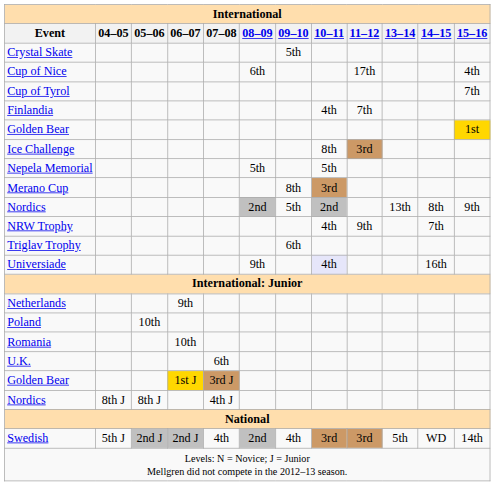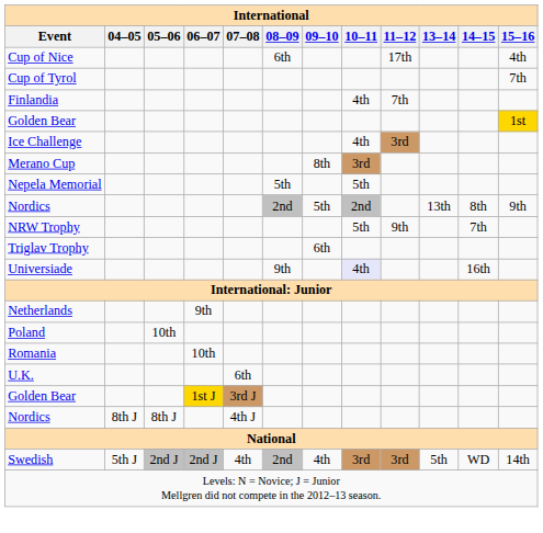- row: Crystal Skate | 5th
Ice Challenge | 10–11: 8th -> 4th
rows swapped: Merano Cup <-> Nepela Memorial
NRW Trophy | 10–11: 4th -> 5th
